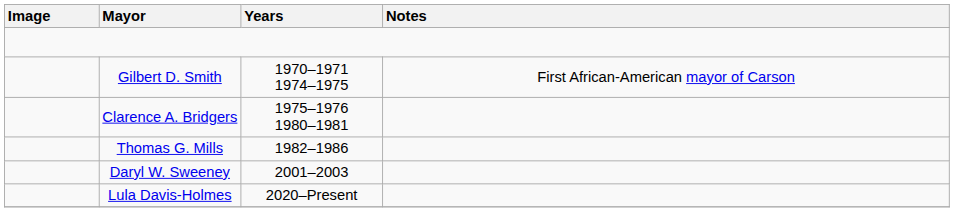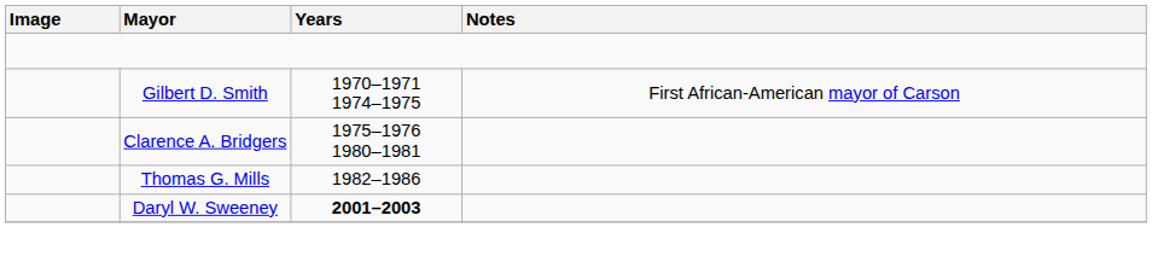Daryl W. Sweeney | Years: normal -> bold
- row: Lula Davis-Holmes | 2020–Present
